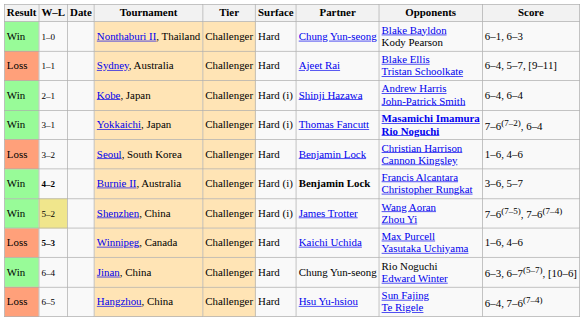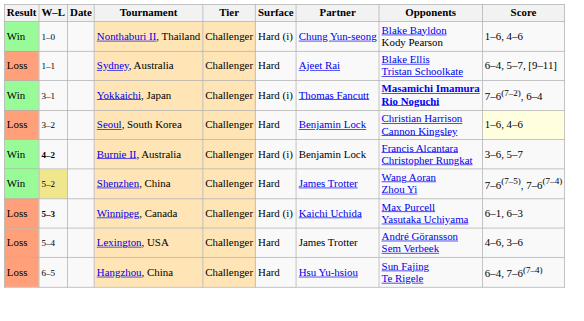Nonthaburi II, Thailand | Surface: Hard -> Hard (i)
Nonthaburi II, Thailand | Score: 6–1, 6–3 -> 1–6, 4–6
- row: Win | 2–1 | Kobe, Japan | Challenger | Hard (i) | Shinji Hazawa | Andrew Harris John-Patrick Smith | 6–4, 6–4
Seoul, South Korea | Score: no background -> lightyellow background
Burnie II, Australia | Partner: bold -> normal
Shenzhen, China | Surface: Hard (i) -> Hard
Winnipeg, Canada | Surface: Hard -> Hard (i)
Winnipeg, Canada | Score: 1–6, 4–6 -> 6–1, 6–3
+ row: Loss | 5–4 | Lexington, USA | Challenger | Hard | James Trotter | André Göransson Sem Verbeek | 4–6, 3–6
- row: Win | 6–4 | Jinan, China | Challenger | Hard | Chung Yun-seong | Rio Noguchi Edward Winter | 6–3, 6–7(5–7), [10–6]
